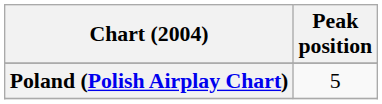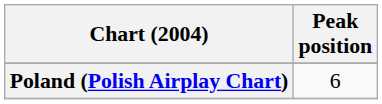Poland (Polish Airplay Chart) | Peak position: 5 -> 6
